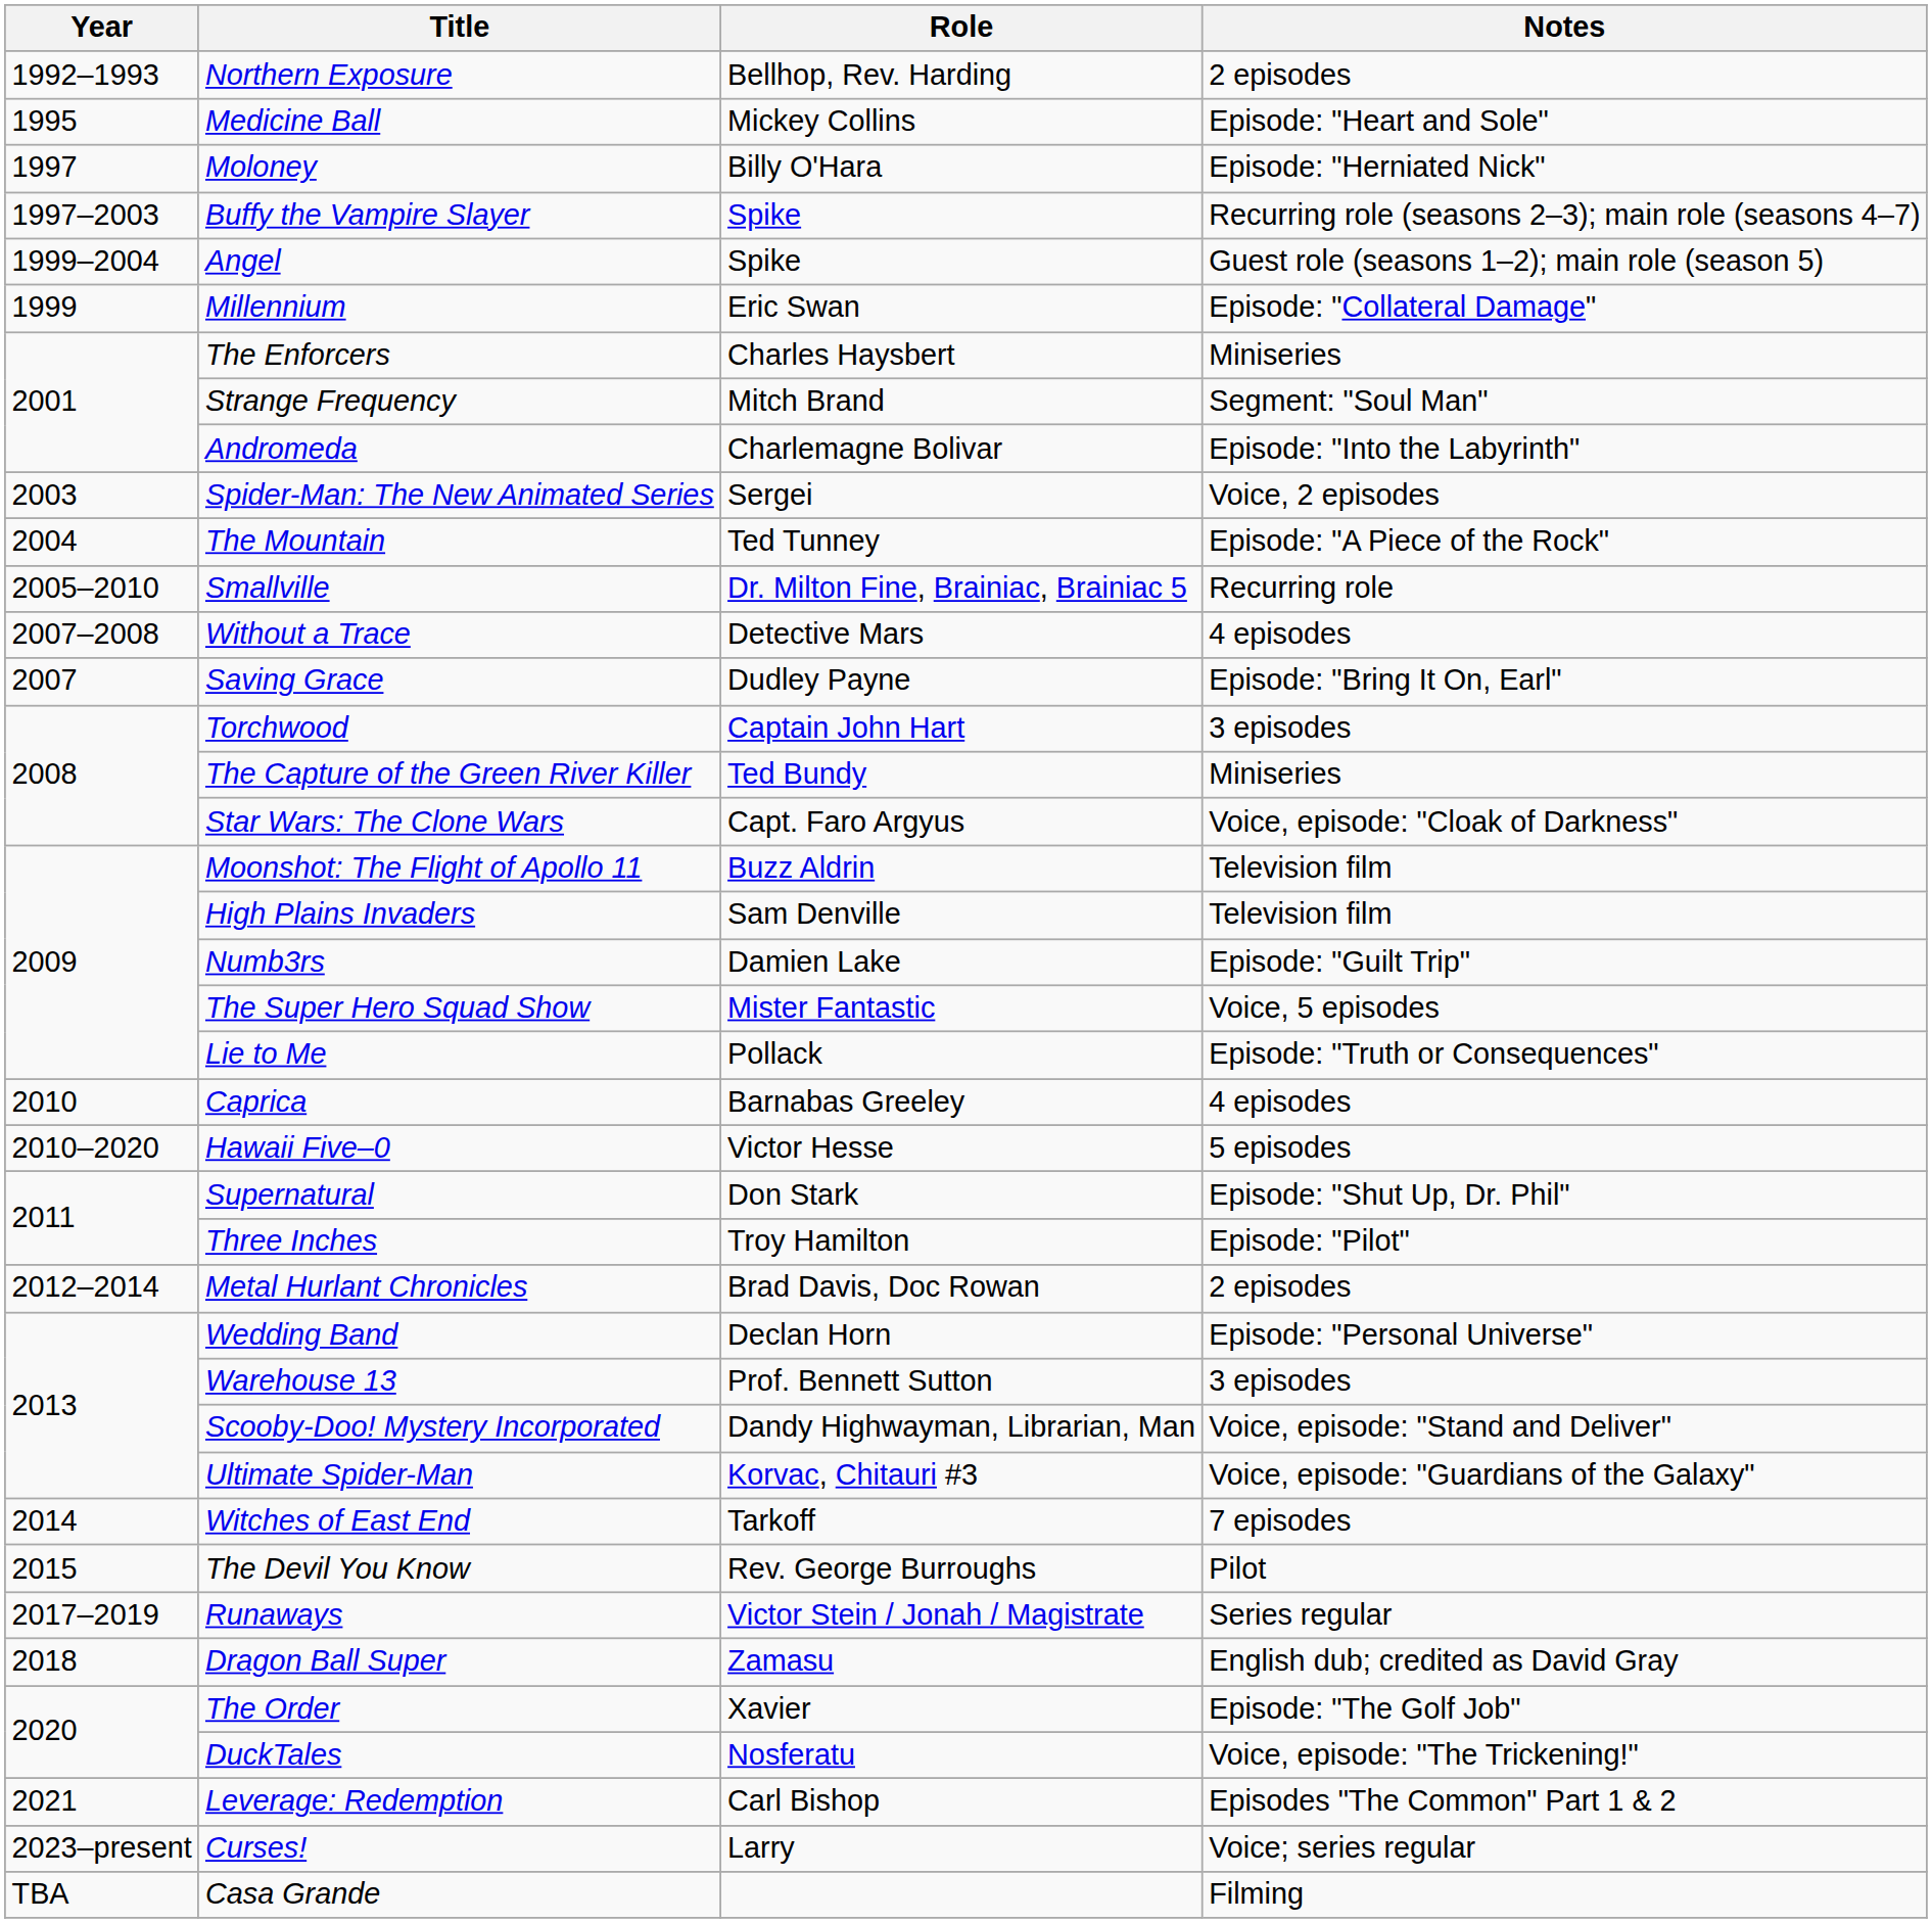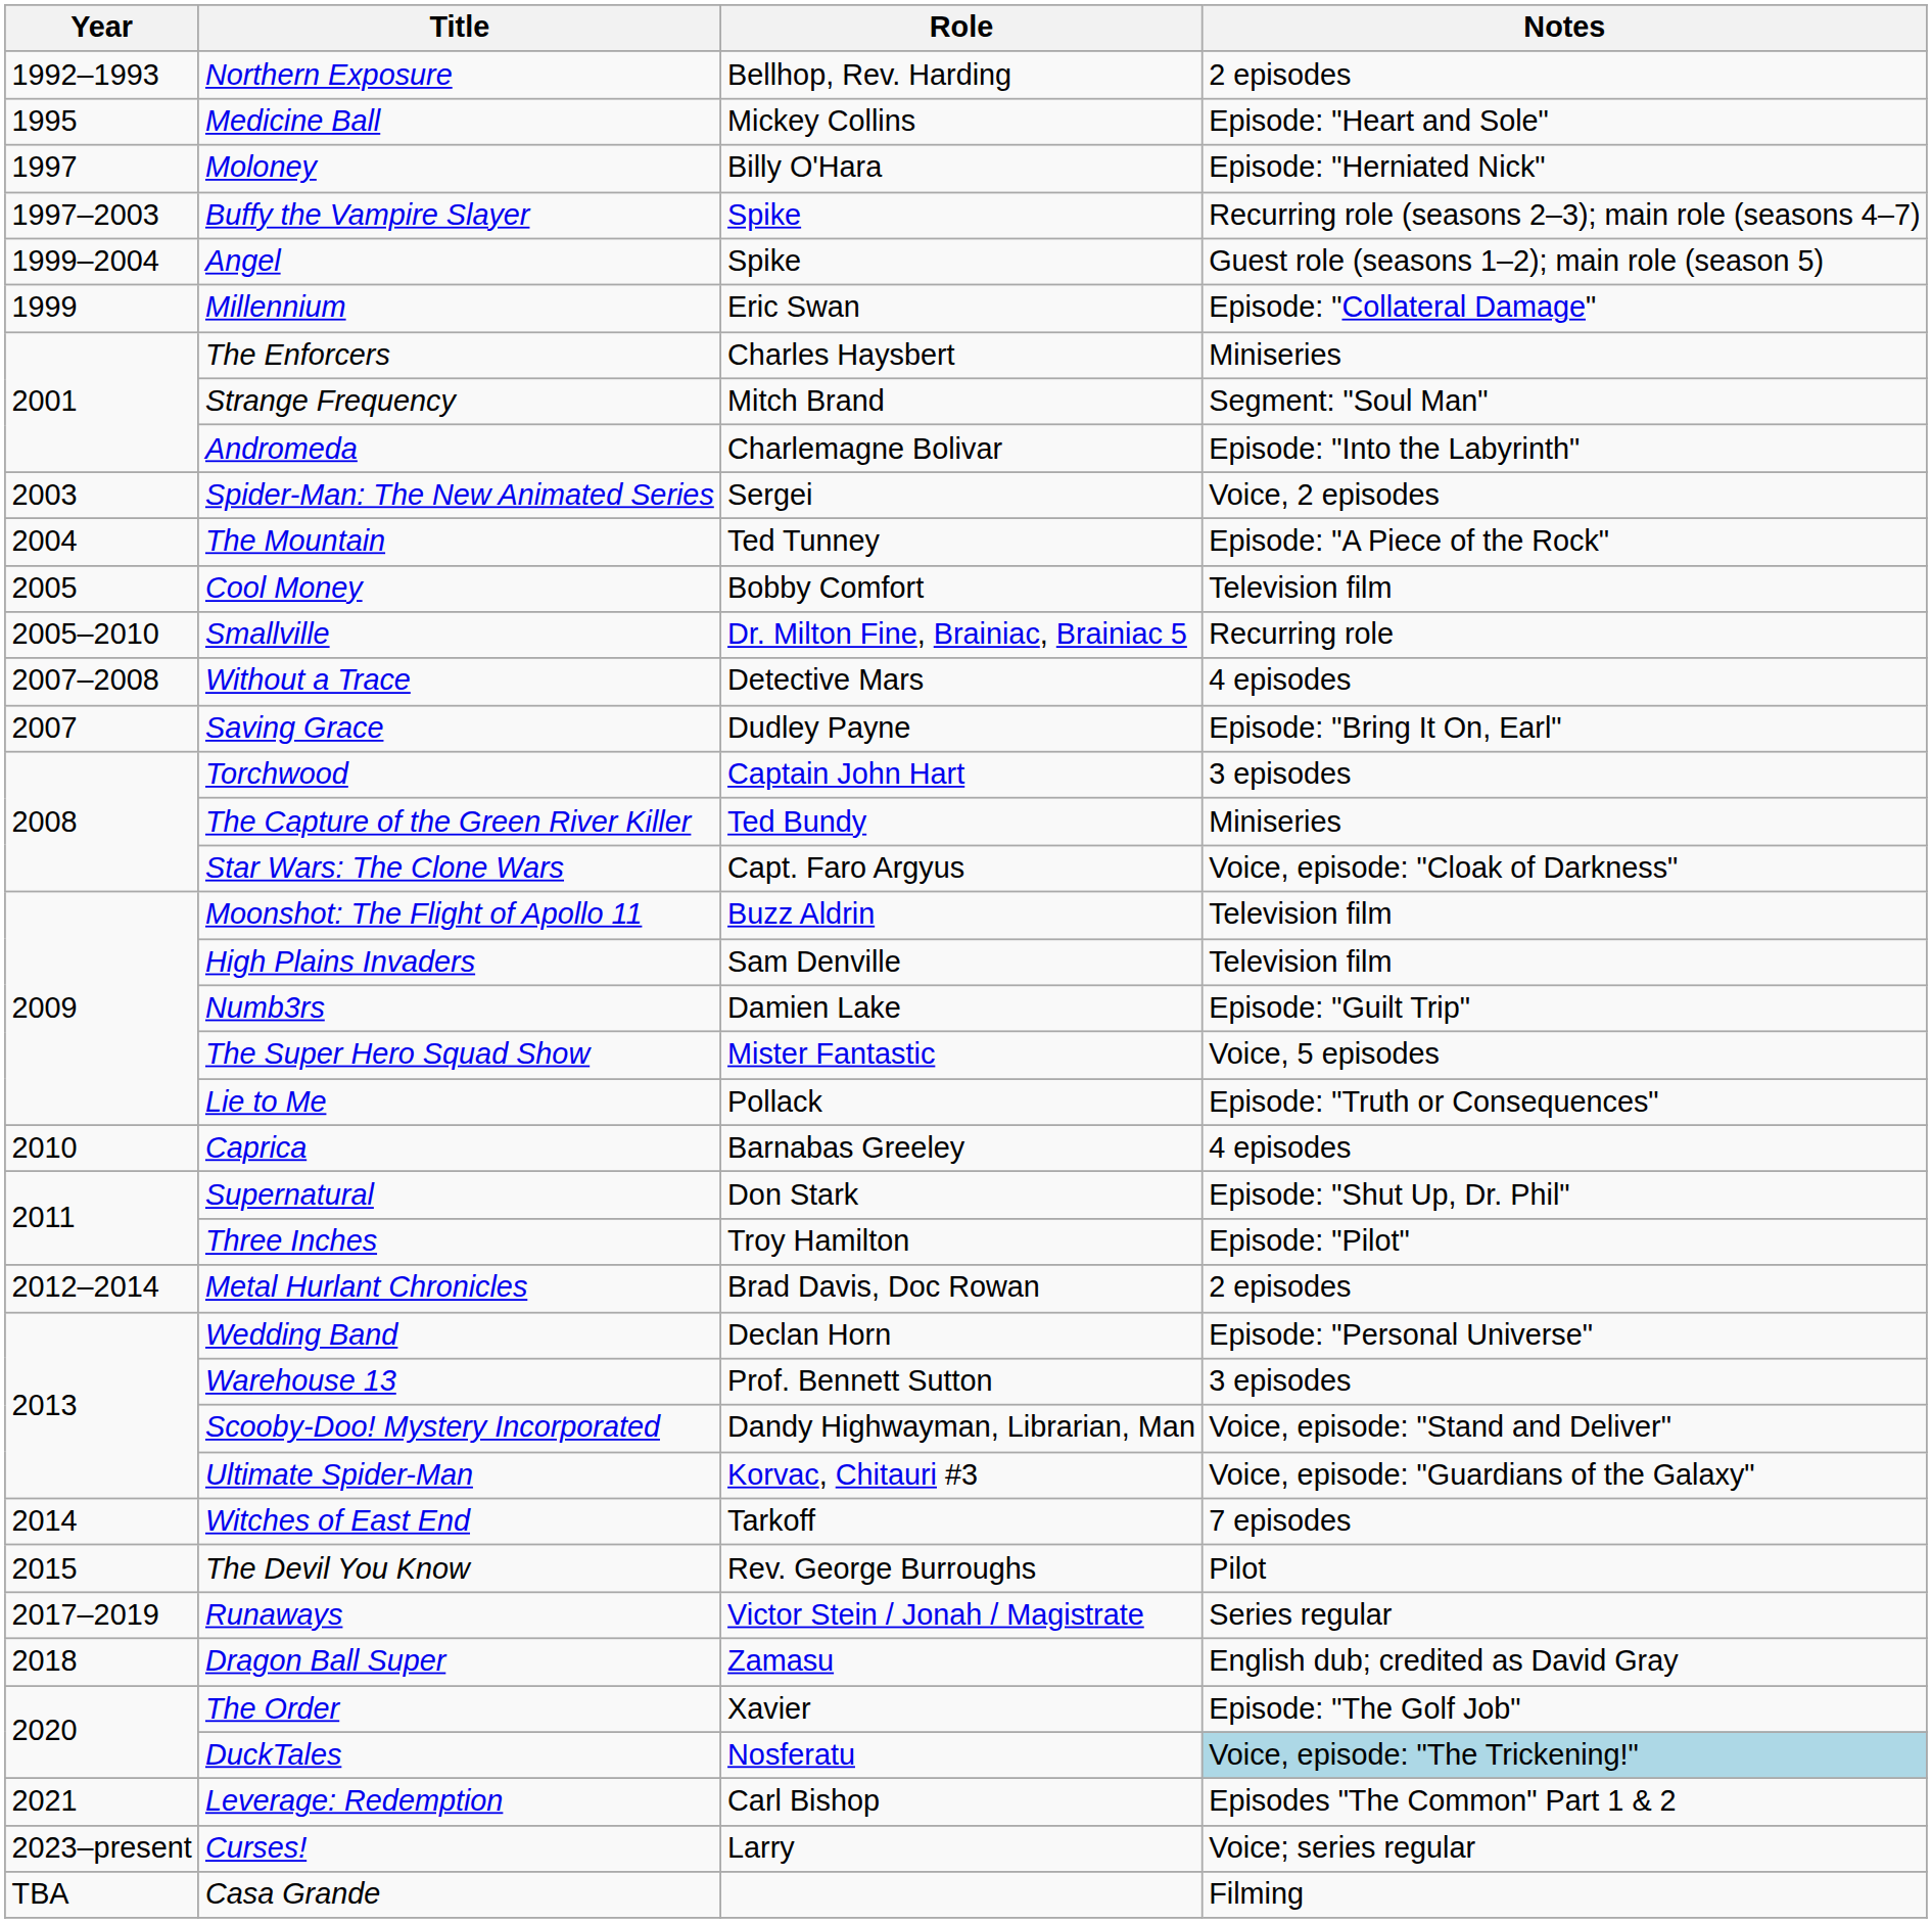+ row: 2005 | Cool Money | Bobby Comfort | Television film
- row: 2010–2020 | Hawaii Five–0 | Victor Hesse | 5 episodes
DuckTales | Notes: no background -> lightblue background
